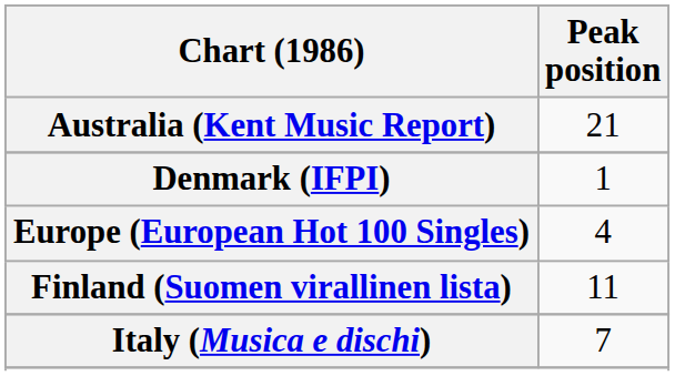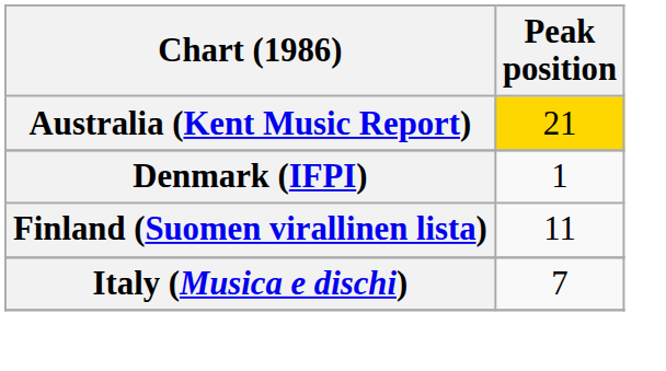Australia (Kent Music Report) | Peak position: no background -> gold background
- row: Europe (European Hot 100 Singles) | 4
